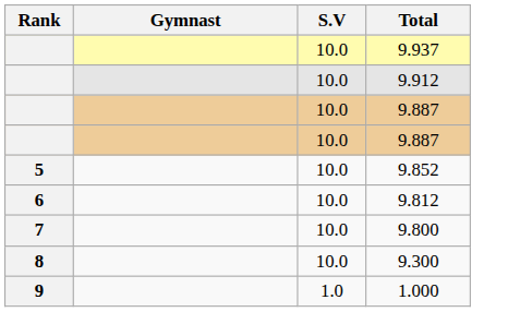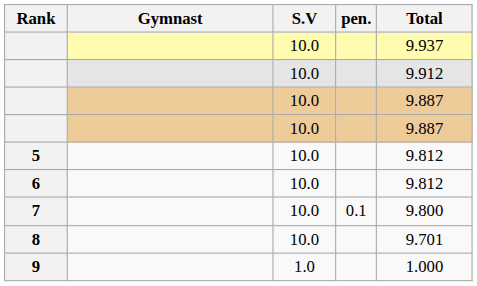+ column: pen. | 0.1
5 | Total: 9.852 -> 9.812
8 | Total: 9.300 -> 9.701
